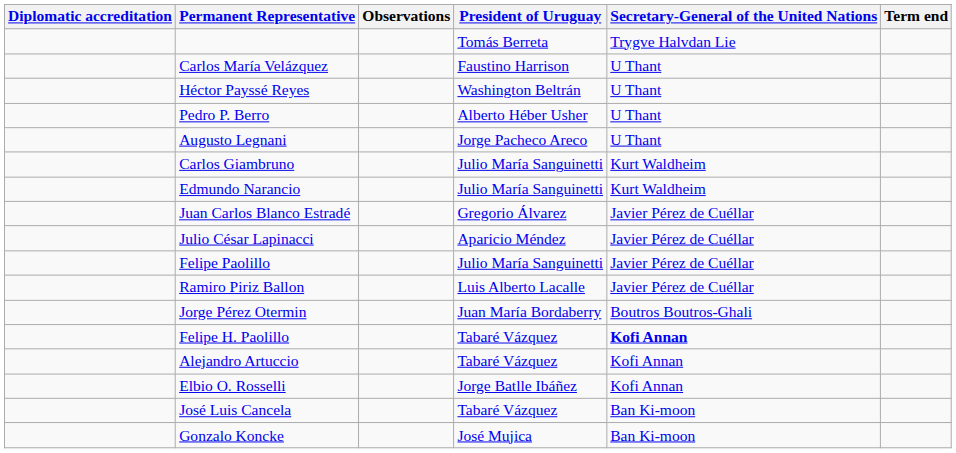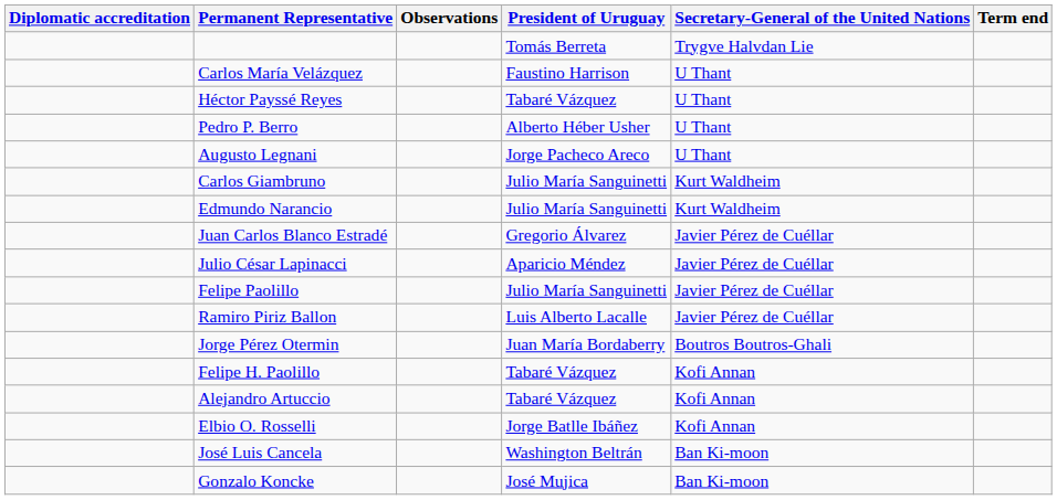Héctor Payssé Reyes | President of Uruguay: Washington Beltrán -> Tabaré Vázquez
Felipe H. Paolillo | Secretary-General of the United Nations: bold -> normal
José Luis Cancela | President of Uruguay: Tabaré Vázquez -> Washington Beltrán
